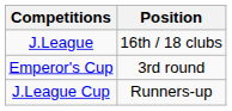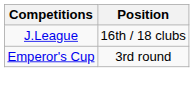- row: J.League Cup | Runners-up
